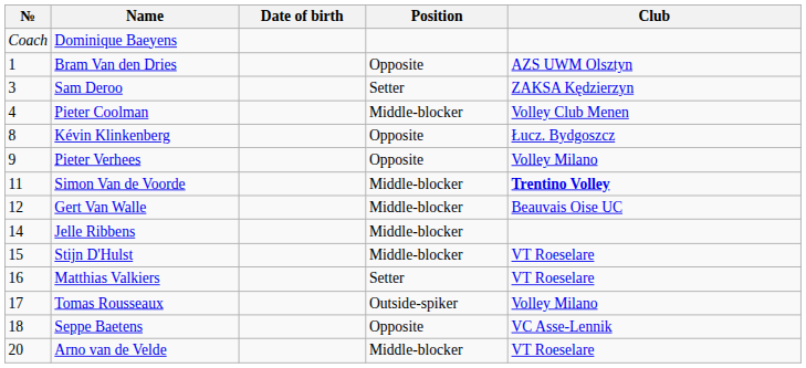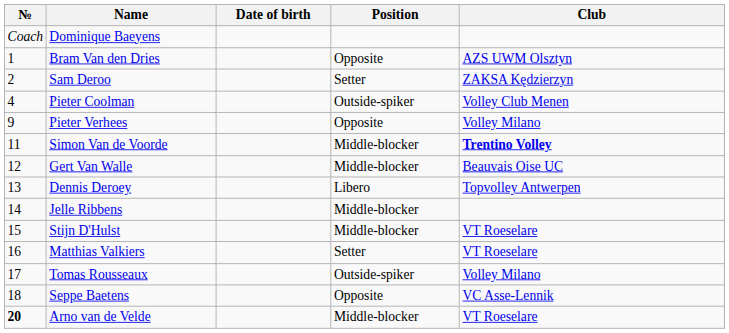Sam Deroo | №: 3 -> 2
Pieter Coolman | Position: Middle-blocker -> Outside-spiker
- row: 8 | Kévin Klinkenberg | Opposite | Łucz. Bydgoszcz
+ row: 13 | Dennis Deroey | Libero | Topvolley Antwerpen
Arno van de Velde | №: normal -> bold
